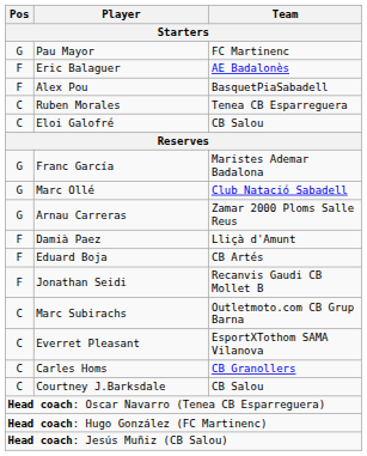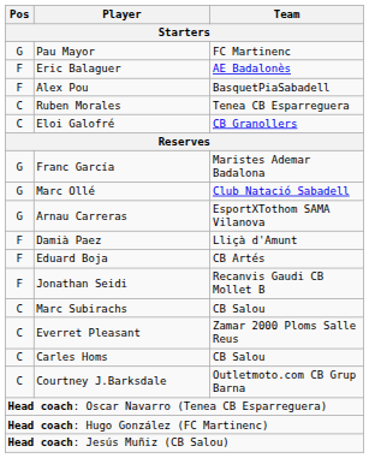Eloi Galofré | Team: CB Salou -> CB Granollers
Arnau Carreras | Team: Zamar 2000 Ploms Salle Reus -> EsportXTothom SAMA Vilanova
Marc Subirachs | Team: Outletmoto.com CB Grup Barna -> CB Salou
Everret Pleasant | Team: EsportXTothom SAMA Vilanova -> Zamar 2000 Ploms Salle Reus
Carles Homs | Team: CB Granollers -> CB Salou
Courtney J.Barksdale | Team: CB Salou -> Outletmoto.com CB Grup Barna
